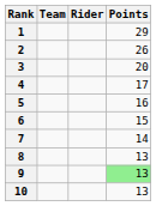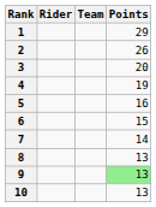columns swapped: Rider <-> Team
4 | Points: 17 -> 19
